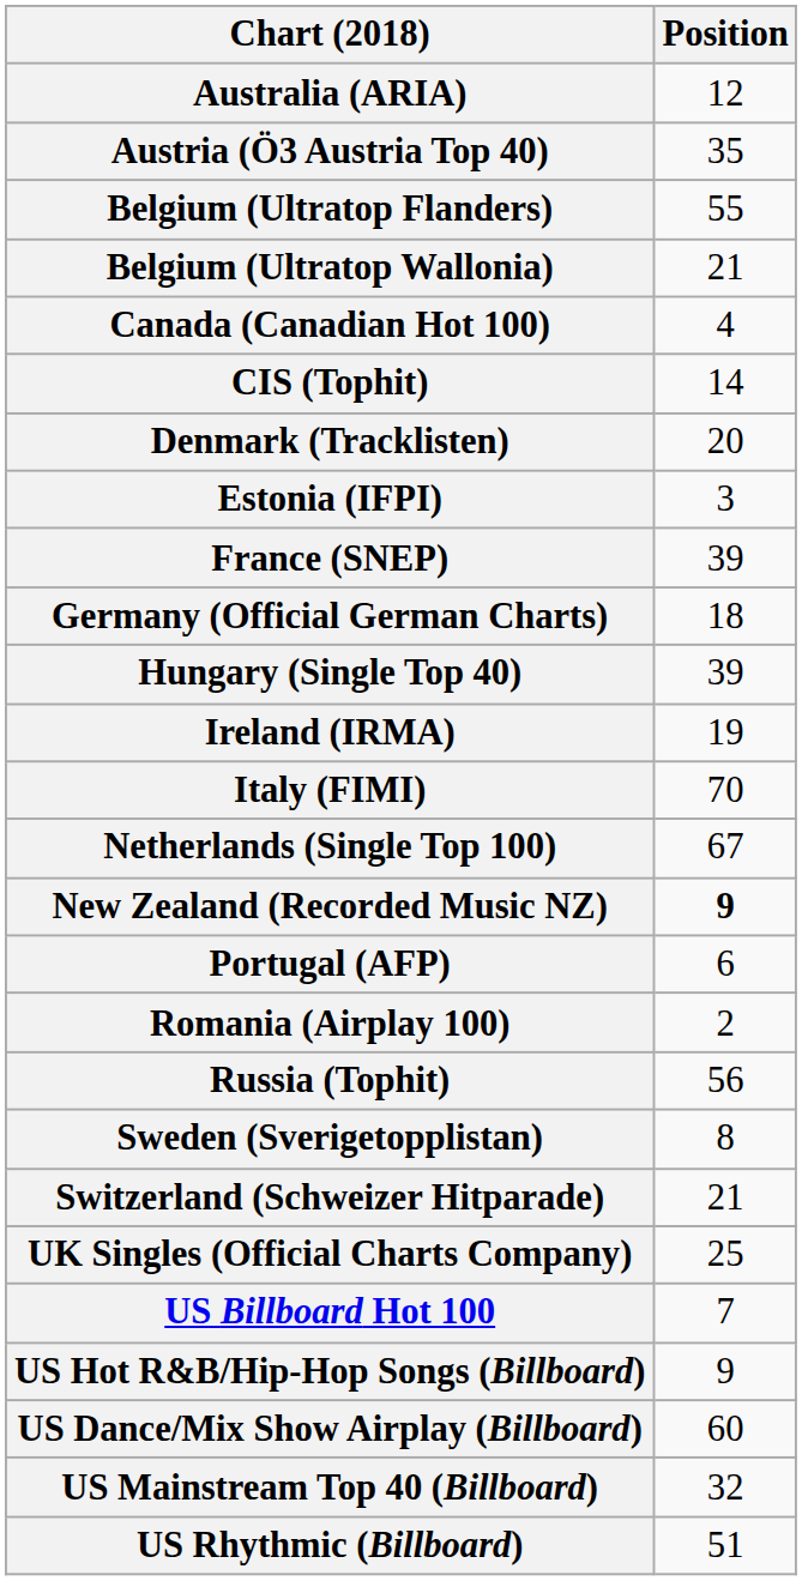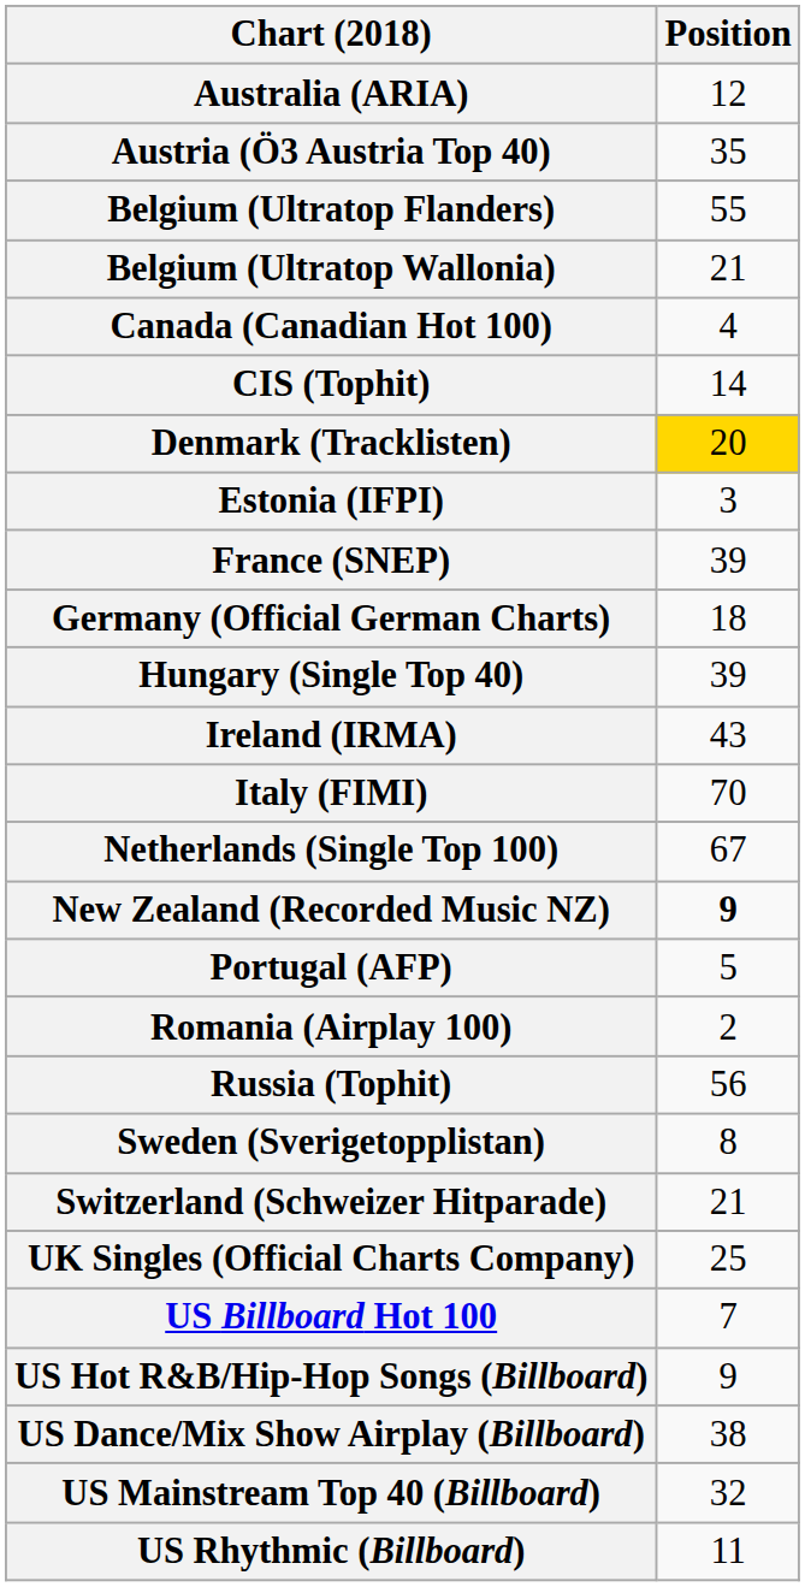Denmark (Tracklisten) | Position: no background -> gold background
Ireland (IRMA) | Position: 19 -> 43
Portugal (AFP) | Position: 6 -> 5
US Dance/Mix Show Airplay (Billboard) | Position: 60 -> 38
US Rhythmic (Billboard) | Position: 51 -> 11
